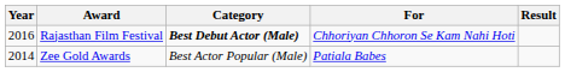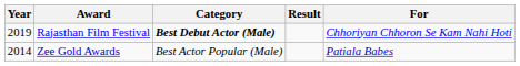columns swapped: For <-> Result
Rajasthan Film Festival | Year: 2016 -> 2019
